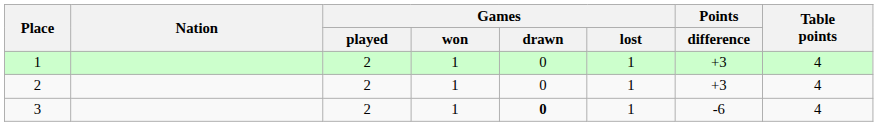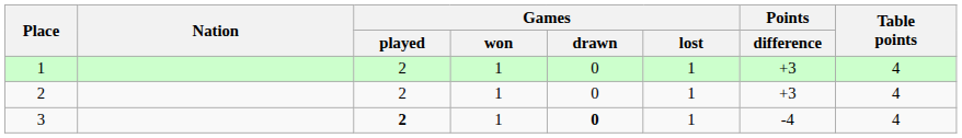3 | Games / played: normal -> bold
3 | Points / difference: -6 -> -4
